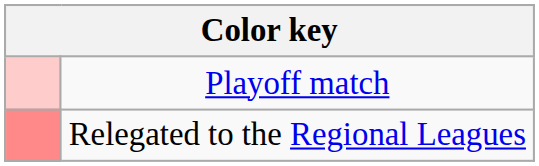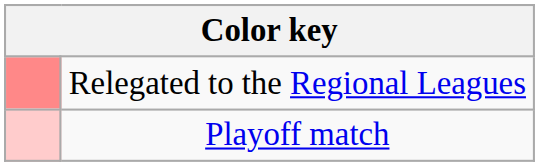rows swapped: Playoff match <-> Relegated to the Regional Leagues
